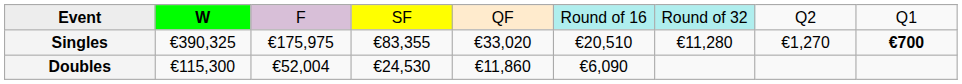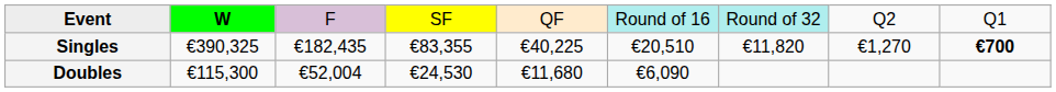Singles | column 3: €175,975 -> €182,435
Singles | column 5: €33,020 -> €40,225
Singles | column 7: €11,280 -> €11,820
Doubles | column 5: €11,860 -> €11,680
